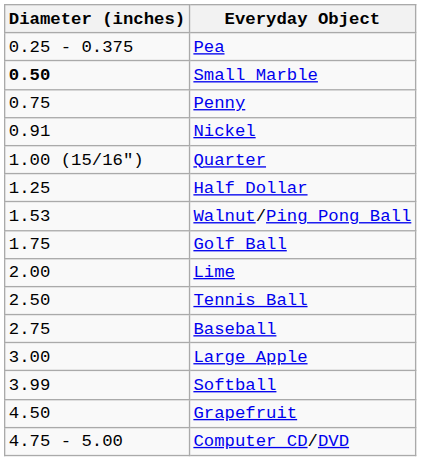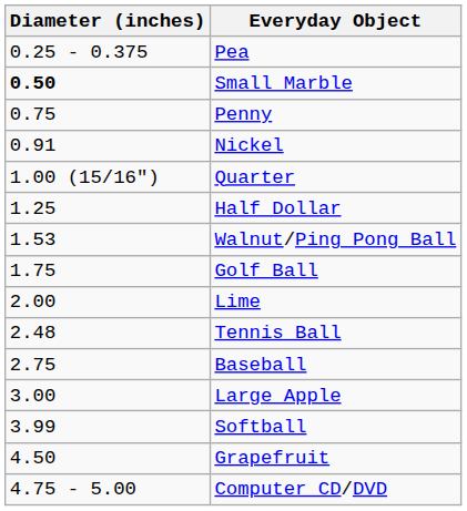Tennis Ball | Diameter (inches): 2.50 -> 2.48
